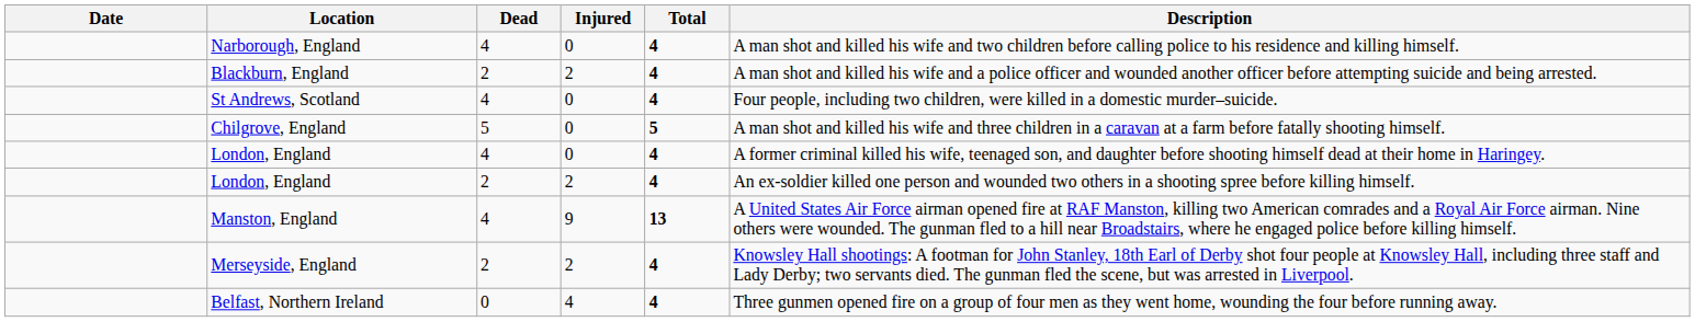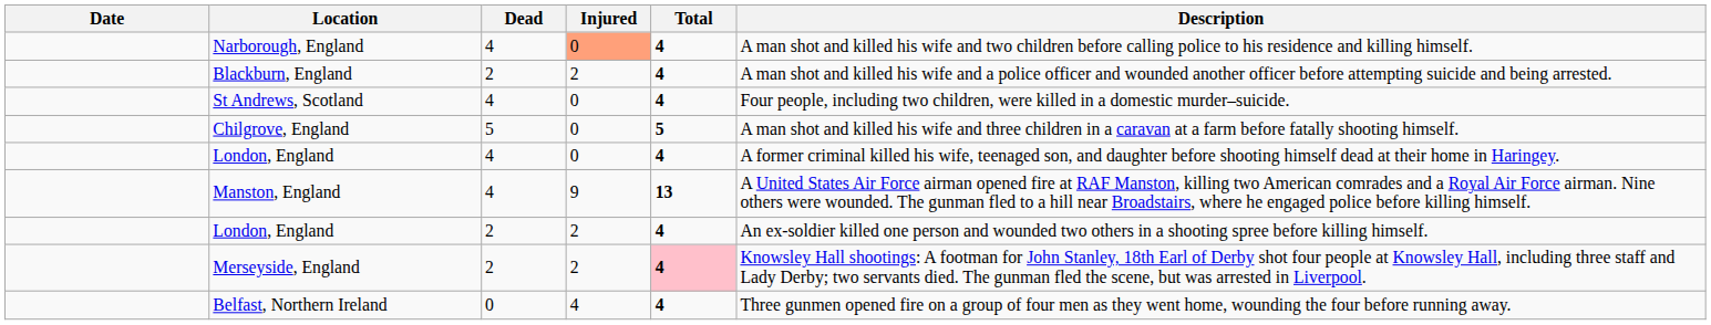Narborough, England | Injured: no background -> lightsalmon background
rows swapped: Manston, England <-> London, England / 2
Merseyside, England | Total: no background -> pink background
